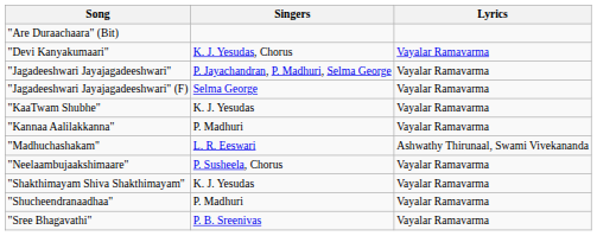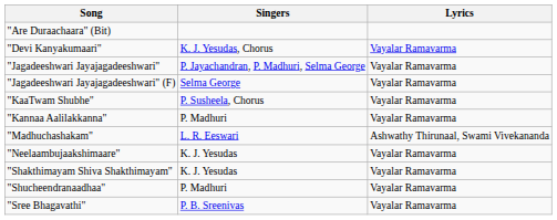"KaaTwam Shubhe" | Singers: K. J. Yesudas -> P. Susheela, Chorus
"Neelaambujaakshimaare" | Singers: P. Susheela, Chorus -> K. J. Yesudas
